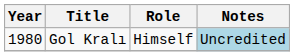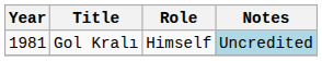Gol Kralı | Year: 1980 -> 1981
